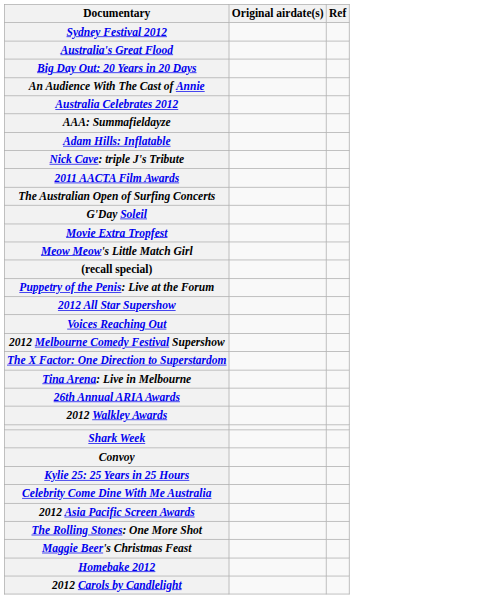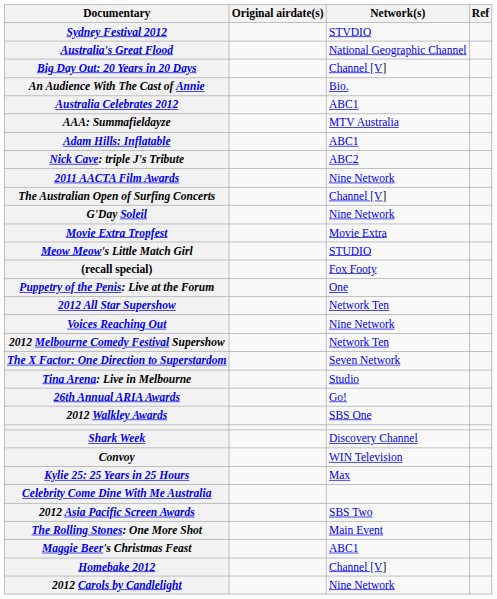+ column: Network(s) | STVDIO | National Geographic Channel | Channel [V] | Bio. | ABC1 | MTV Australia | ABC1 | ABC2 | Nine Network | Channel [V] | Nine Network | Movie Extra | STUDIO | Fox Footy | One | Network Ten | Nine Network | Network Ten | Seven Network | Studio | Go! | SBS One | Discovery Channel | WIN Television | Max | SBS Two | Main Event | ABC1 | Channel [V] | Nine Network
